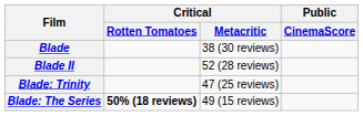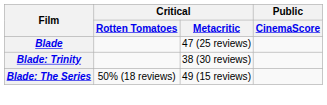Blade | Critical / Metacritic: 38 (30 reviews) -> 47 (25 reviews)
- row: Blade II | 52 (28 reviews)
Blade: Trinity | Critical / Metacritic: 47 (25 reviews) -> 38 (30 reviews)
Blade: The Series | Critical / Rotten Tomatoes: bold -> normal
